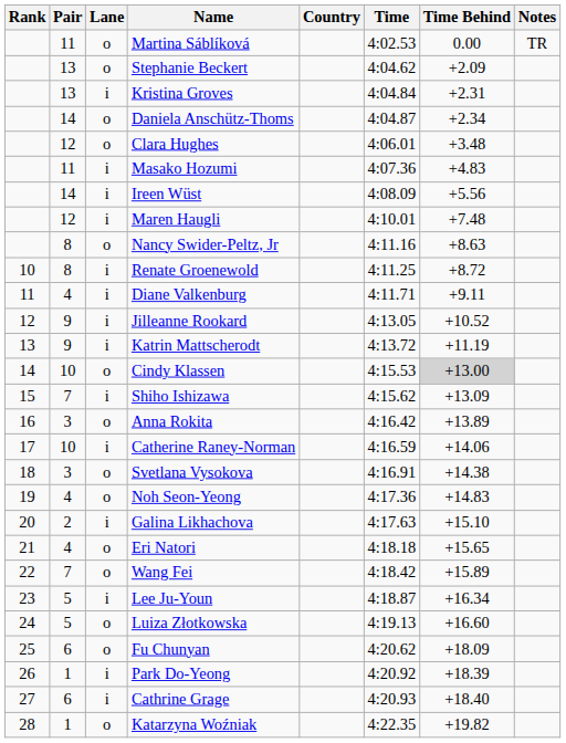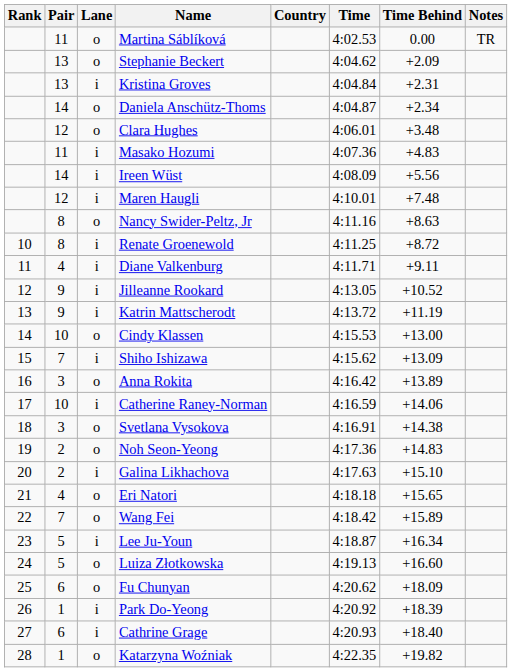Cindy Klassen | Time Behind: lightgrey background -> no background
Noh Seon-Yeong | Pair: 4 -> 2
